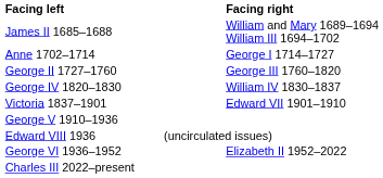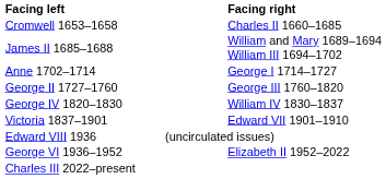+ row: Cromwell 1653–1658 | Charles II 1660–1685
- row: George V 1910–1936
